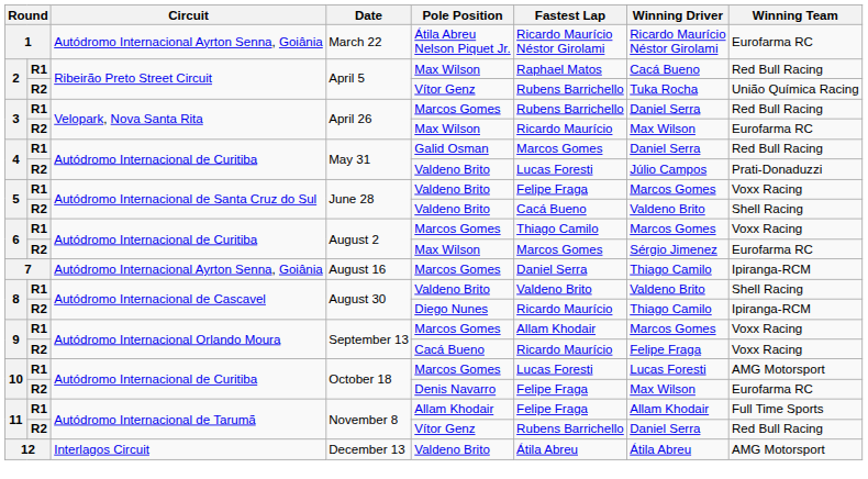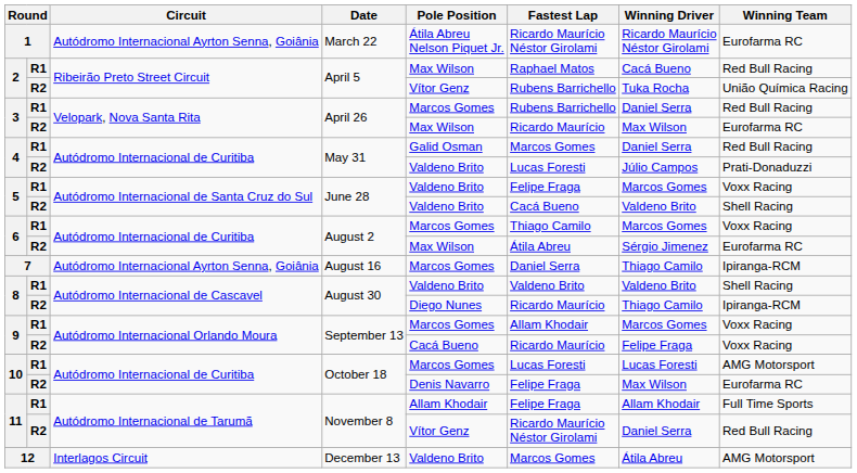6 / R2 | Fastest Lap: Marcos Gomes -> Átila Abreu
11 / R2 | Fastest Lap: Rubens Barrichello -> Ricardo Maurício Néstor Girolami
12 | Fastest Lap: Átila Abreu -> Marcos Gomes
